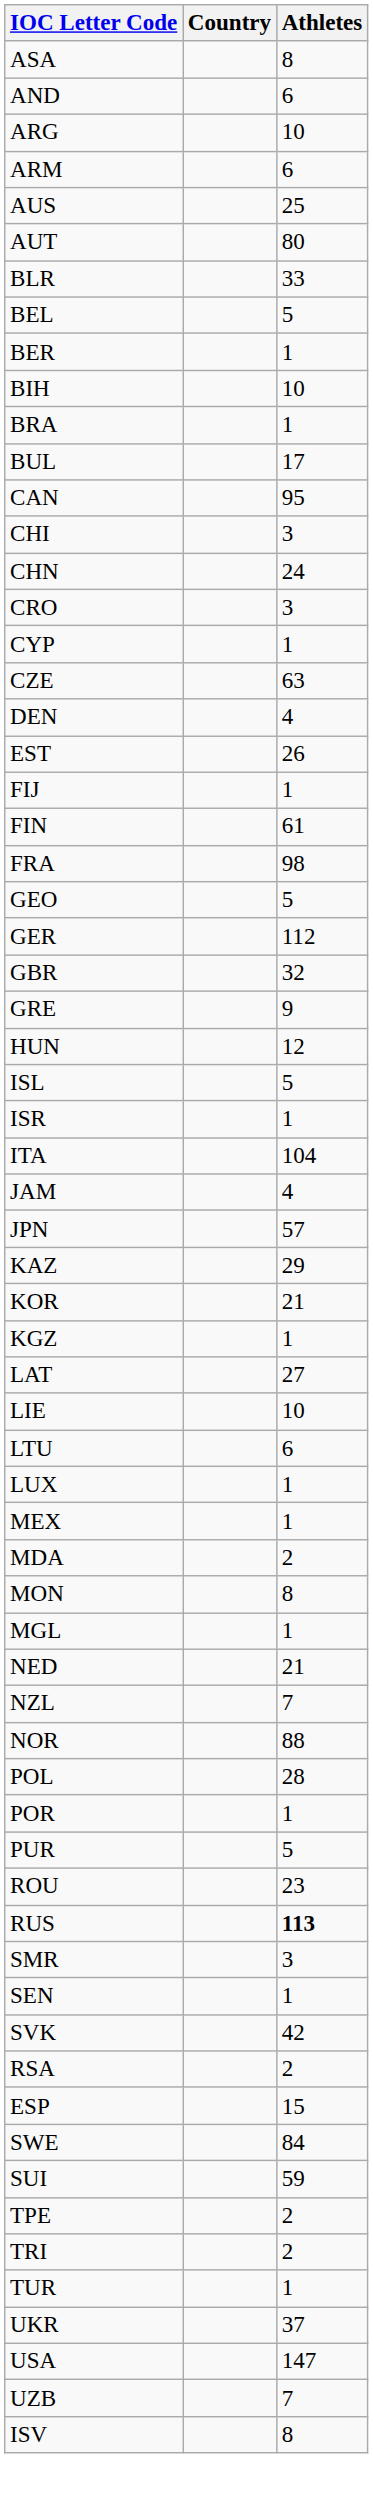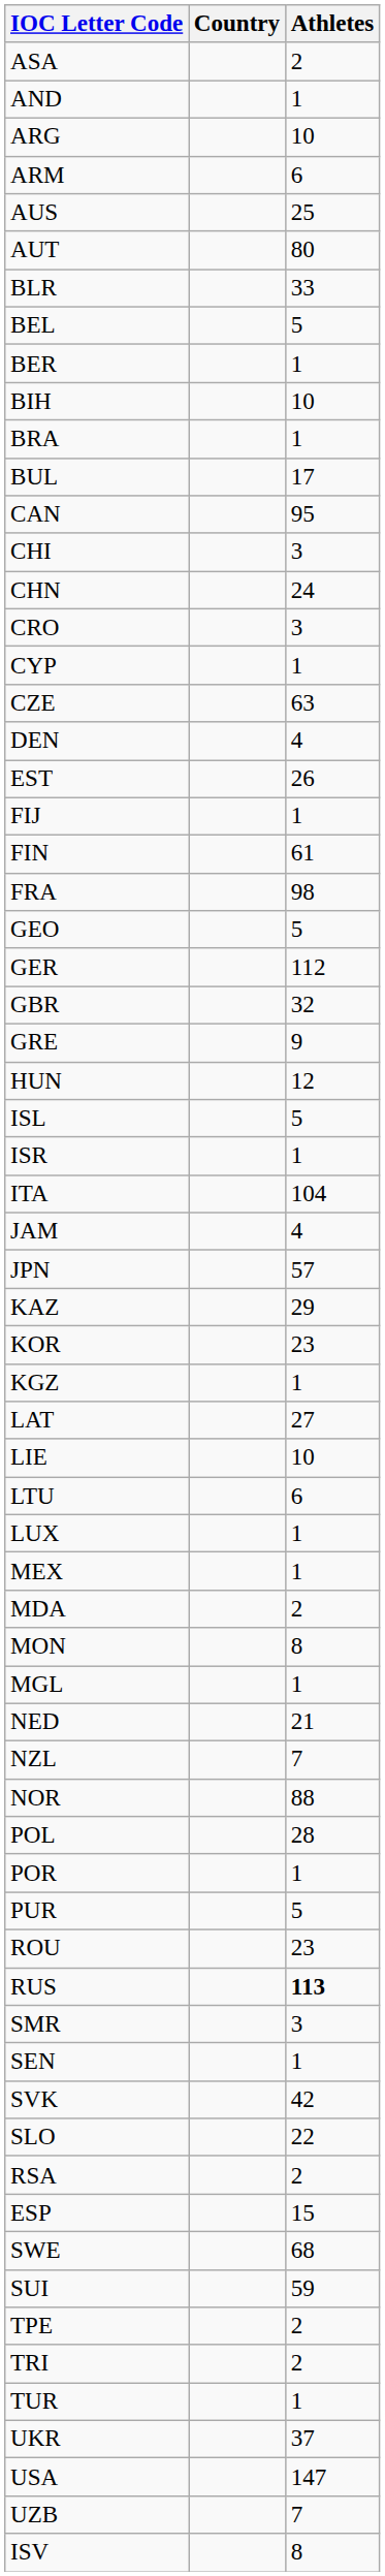ASA | Athletes: 8 -> 2
AND | Athletes: 6 -> 1
KOR | Athletes: 21 -> 23
+ row: SLO | 22
SWE | Athletes: 84 -> 68
